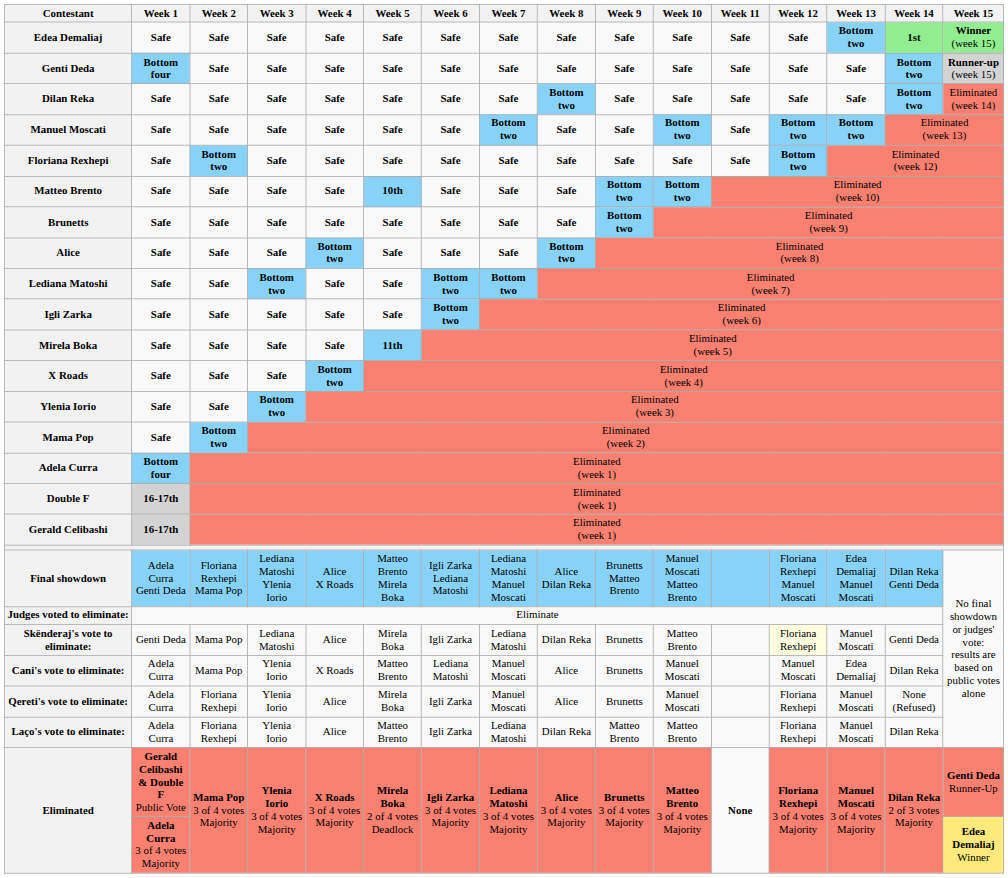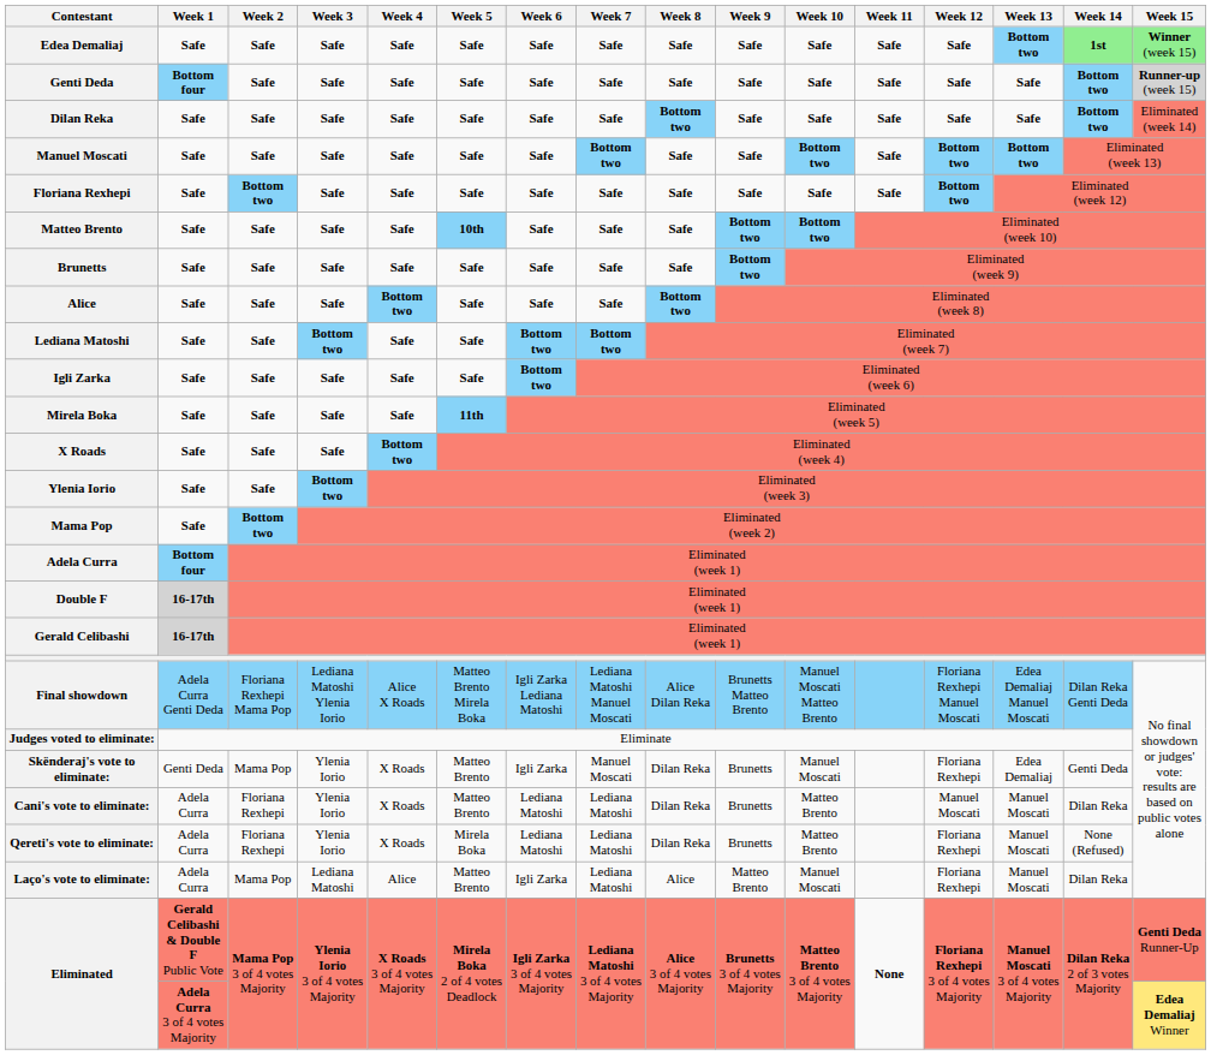Skënderaj's vote to eliminate: | Week 3: Lediana Matoshi -> Ylenia Iorio
Skënderaj's vote to eliminate: | Week 4: Alice -> X Roads
Skënderaj's vote to eliminate: | Week 5: Mirela Boka -> Matteo Brento
Skënderaj's vote to eliminate: | Week 7: Lediana Matoshi -> Manuel Moscati
Skënderaj's vote to eliminate: | Week 10: Matteo Brento -> Manuel Moscati
Skënderaj's vote to eliminate: | Week 12: lightyellow background -> no background
Skënderaj's vote to eliminate: | Week 13: Manuel Moscati -> Edea Demaliaj
Cani's vote to eliminate: | Week 2: Mama Pop -> Floriana Rexhepi
Cani's vote to eliminate: | Week 7: Manuel Moscati -> Lediana Matoshi
Cani's vote to eliminate: | Week 8: Alice -> Dilan Reka
Cani's vote to eliminate: | Week 10: Manuel Moscati -> Matteo Brento
Cani's vote to eliminate: | Week 13: Edea Demaliaj -> Manuel Moscati
Qereti's vote to eliminate: | Week 4: Alice -> X Roads
Qereti's vote to eliminate: | Week 6: Igli Zarka -> Lediana Matoshi
Qereti's vote to eliminate: | Week 7: Manuel Moscati -> Lediana Matoshi
Qereti's vote to eliminate: | Week 8: Alice -> Dilan Reka
Qereti's vote to eliminate: | Week 10: Manuel Moscati -> Matteo Brento
Laço's vote to eliminate: | Week 2: Floriana Rexhepi -> Mama Pop
Laço's vote to eliminate: | Week 3: Ylenia Iorio -> Lediana Matoshi
Laço's vote to eliminate: | Week 8: Dilan Reka -> Alice
Laço's vote to eliminate: | Week 10: Matteo Brento -> Manuel Moscati
